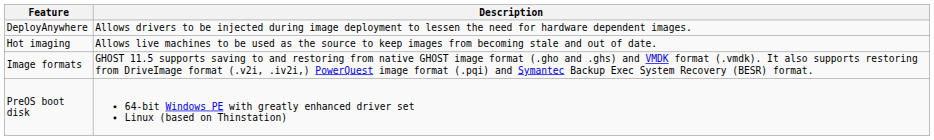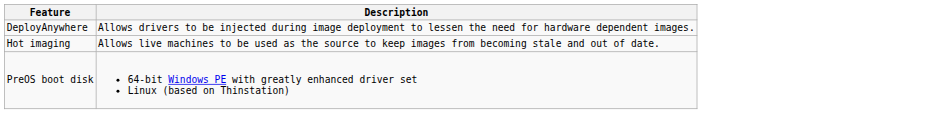- row: Image formats | GHOST 11.5 supports saving to and restoring from native GHOST image format (.gho and .ghs) and VMDK format (.vmdk). It also supports restoring from DriveImage format (.v2i, .iv2i,) PowerQuest image format (.pqi) and Symantec Backup Exec System Recovery (BESR) format.
